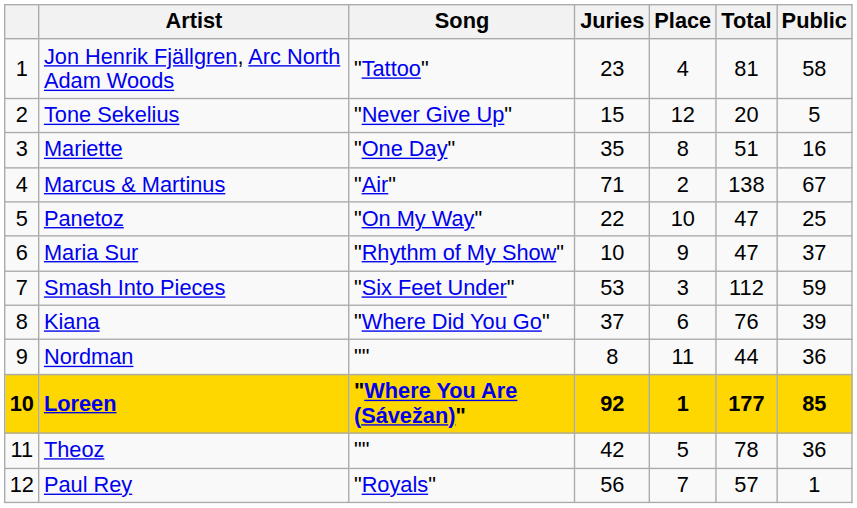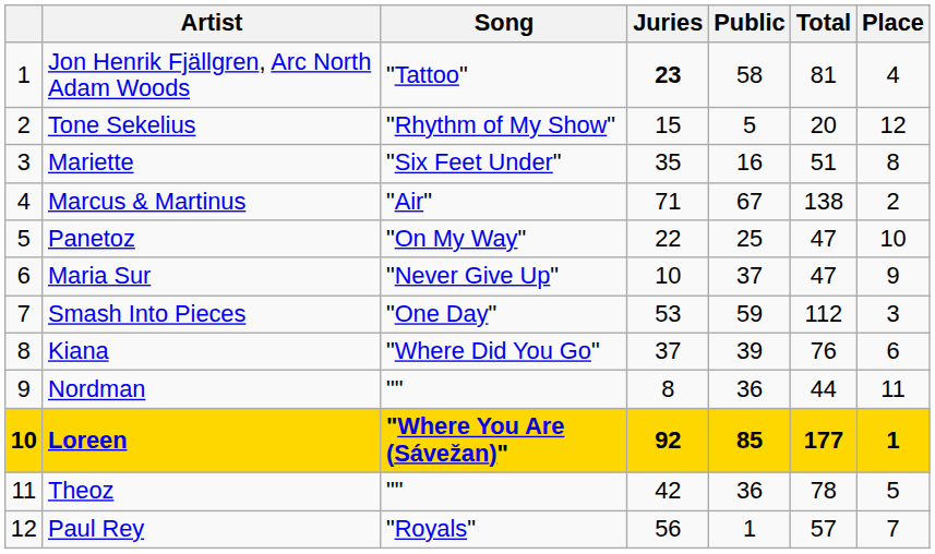columns swapped: Public <-> Place
Jon Henrik Fjällgren, Arc North Adam Woods | Juries: normal -> bold
Tone Sekelius | Song: "Never Give Up" -> "Rhythm of My Show"
Mariette | Song: "One Day" -> "Six Feet Under"
Maria Sur | Song: "Rhythm of My Show" -> "Never Give Up"
Smash Into Pieces | Song: "Six Feet Under" -> "One Day"
